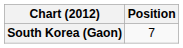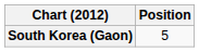South Korea (Gaon) | Position: 7 -> 5
